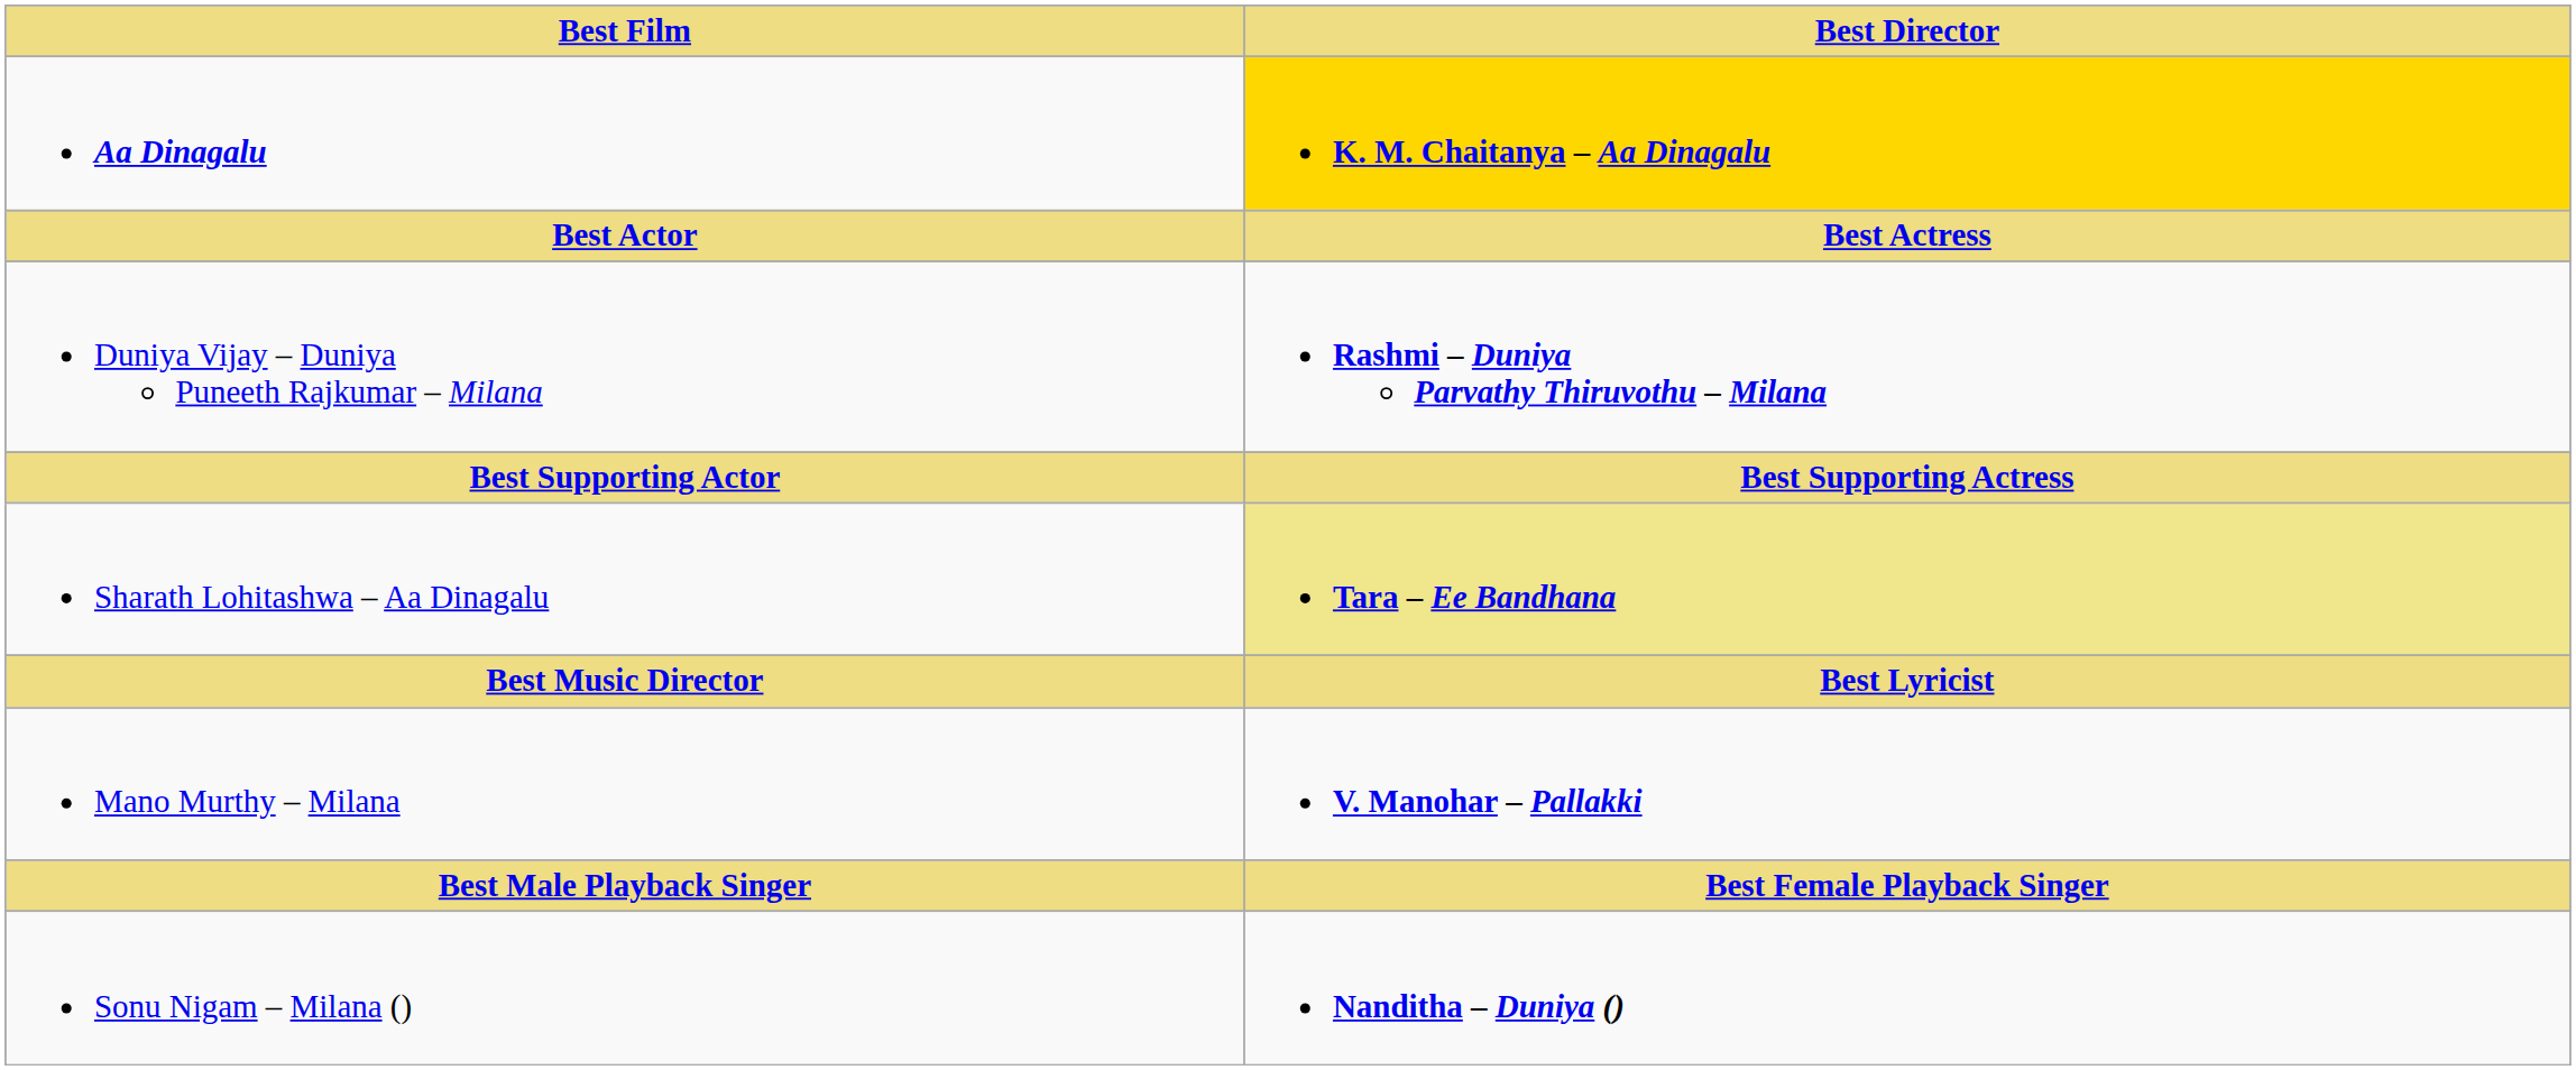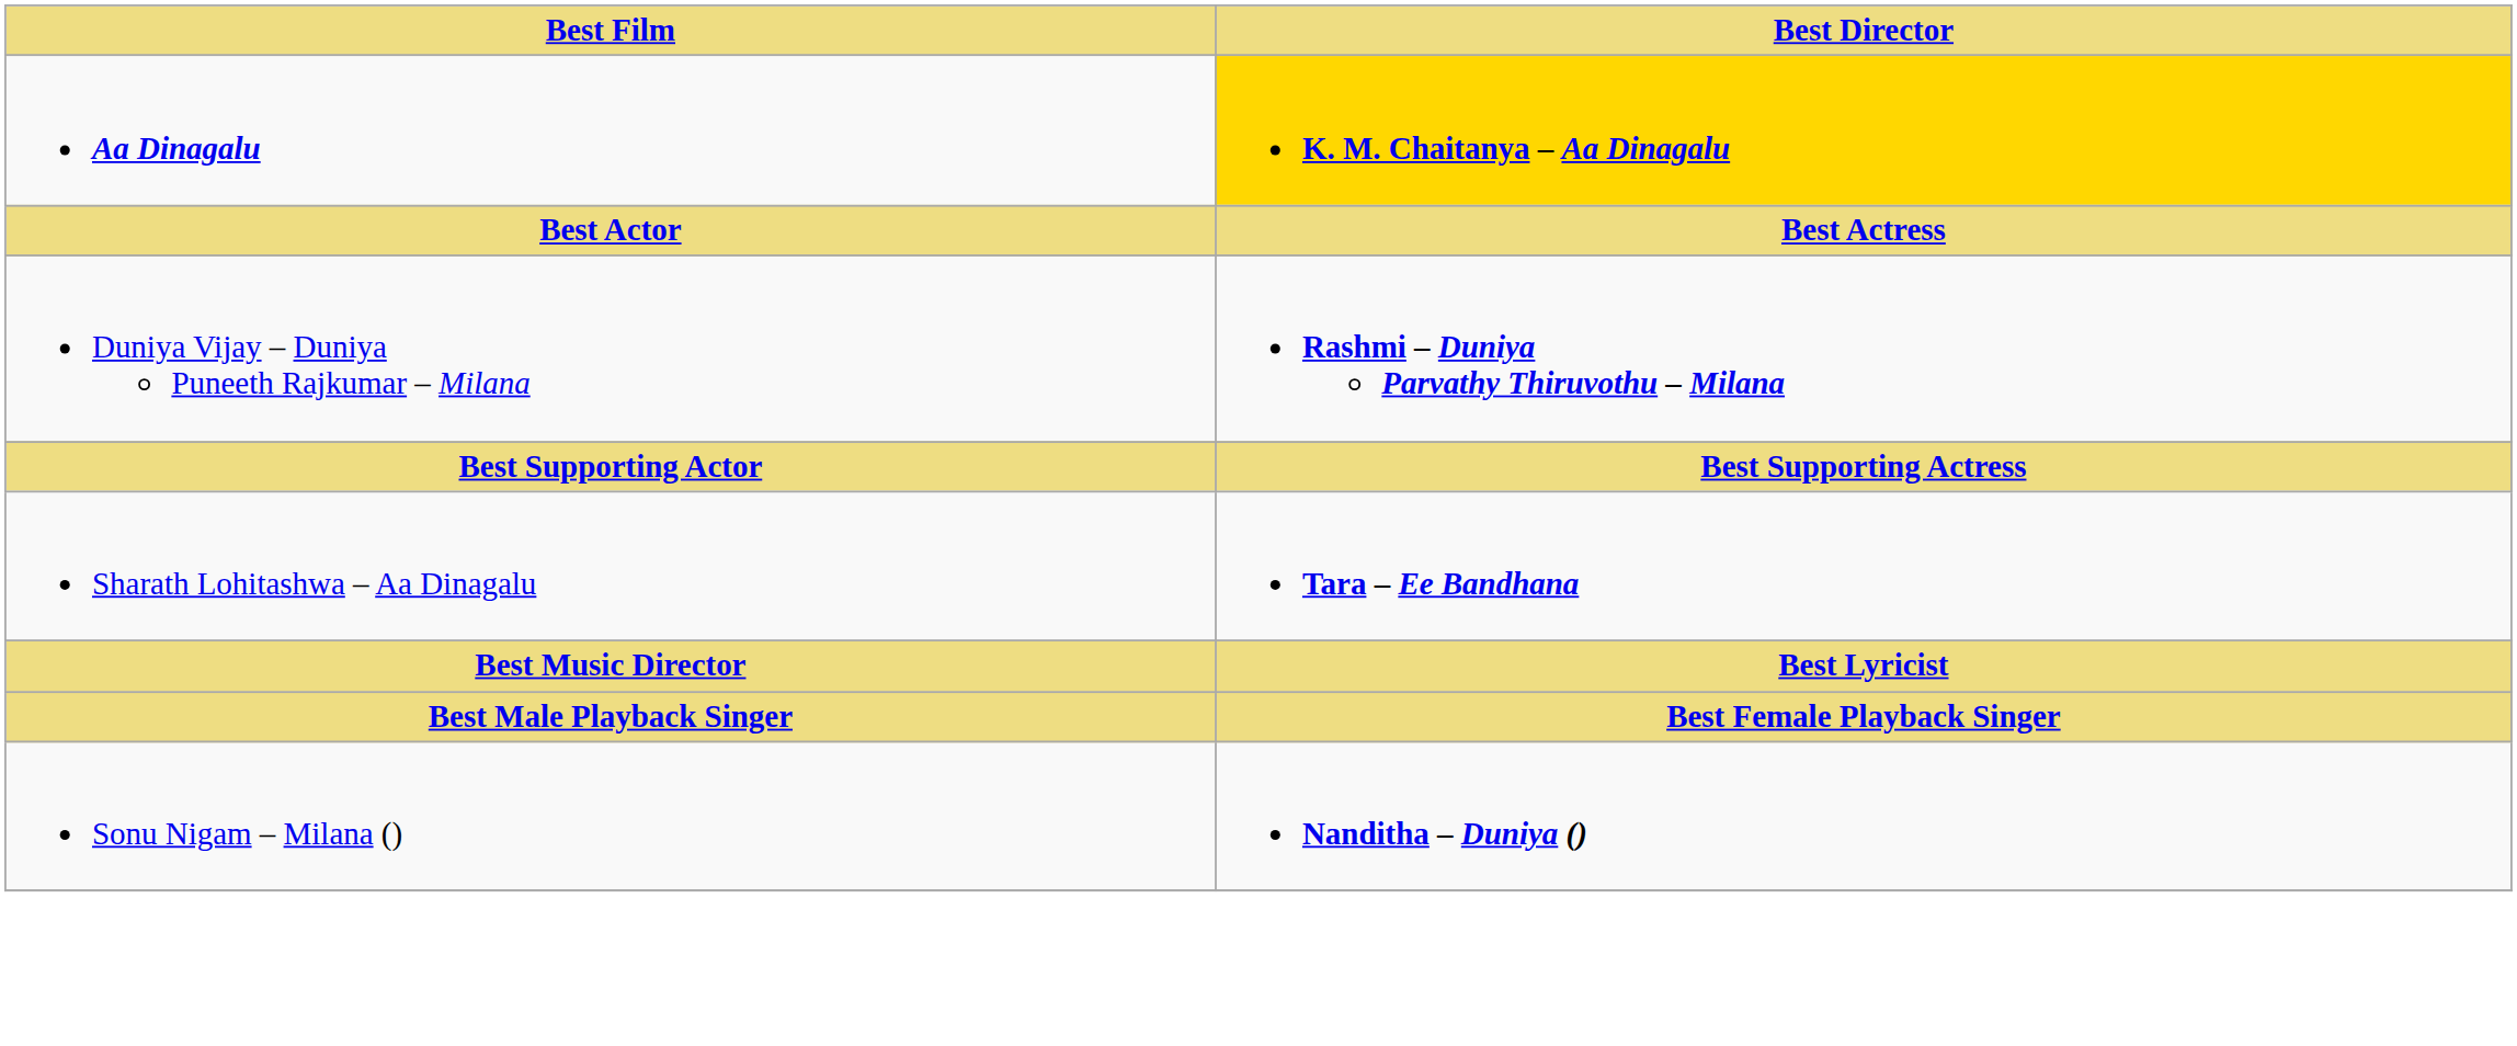Sharath Lohitashwa – Aa Dinagalu | Best Director: khaki background -> no background
- row: Mano Murthy – Milana | V. Manohar – Pallakki
